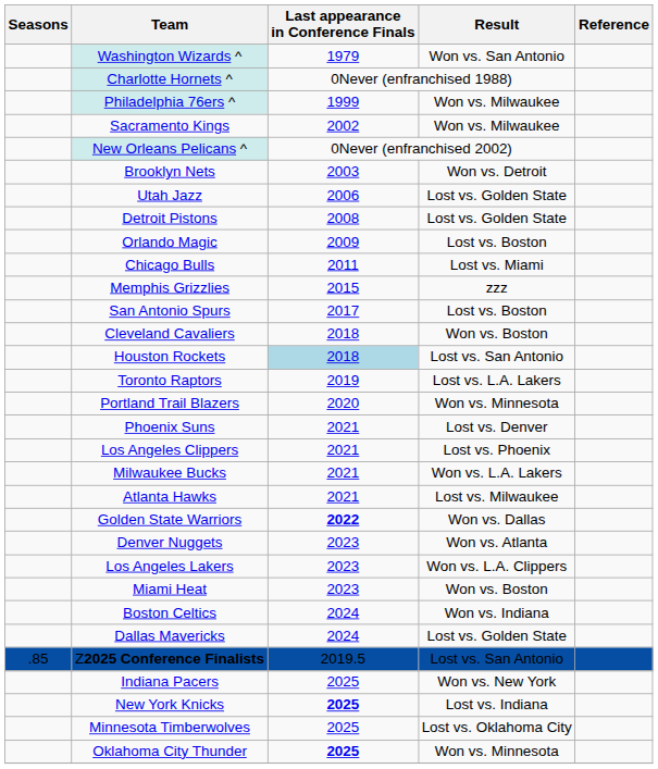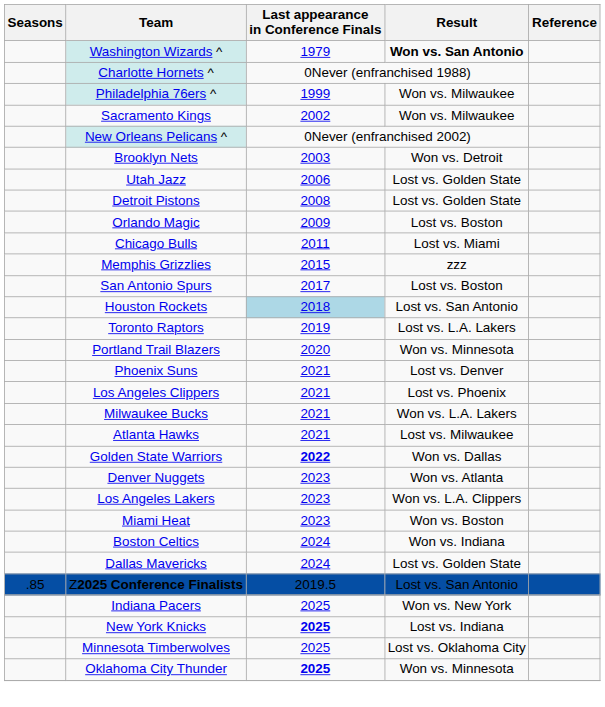Washington Wizards ^ | Result: normal -> bold
- row: Cleveland Cavaliers | 2018 | Won vs. Boston
